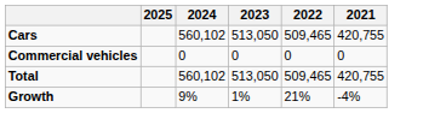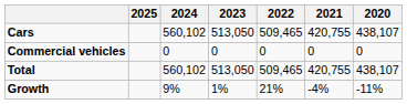+ column: 2020 | 438,107 | 0 | 438,107 | -11%
